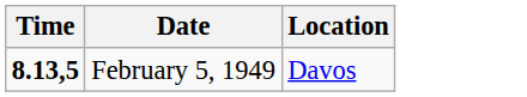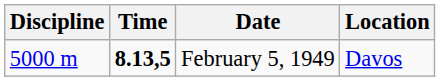+ column: Discipline | 5000 m
